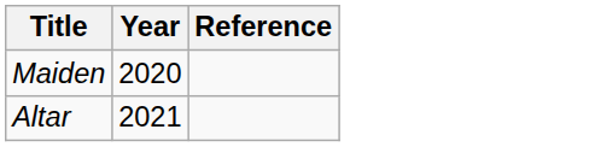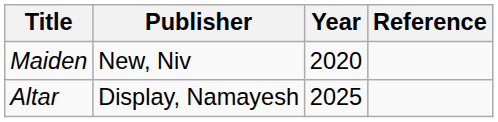+ column: Publisher | New, Niv | Display, Namayesh
Altar | Year: 2021 -> 2025
